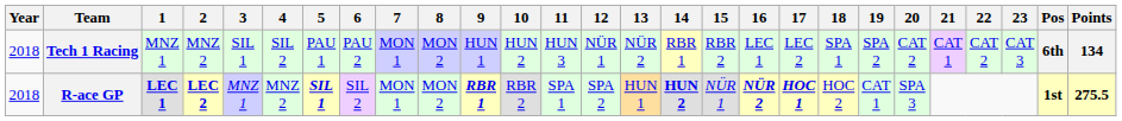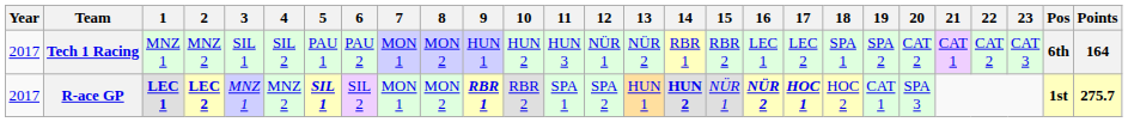Tech 1 Racing | Year: 2018 -> 2017
Tech 1 Racing | Points: 134 -> 164
R-ace GP | Year: 2018 -> 2017
R-ace GP | Points: 275.5 -> 275.7
